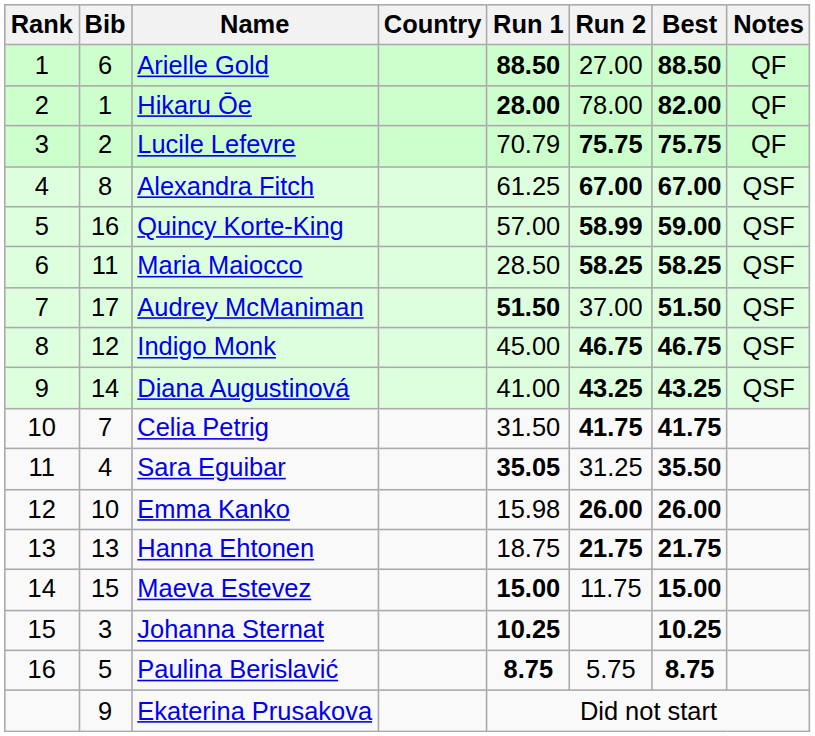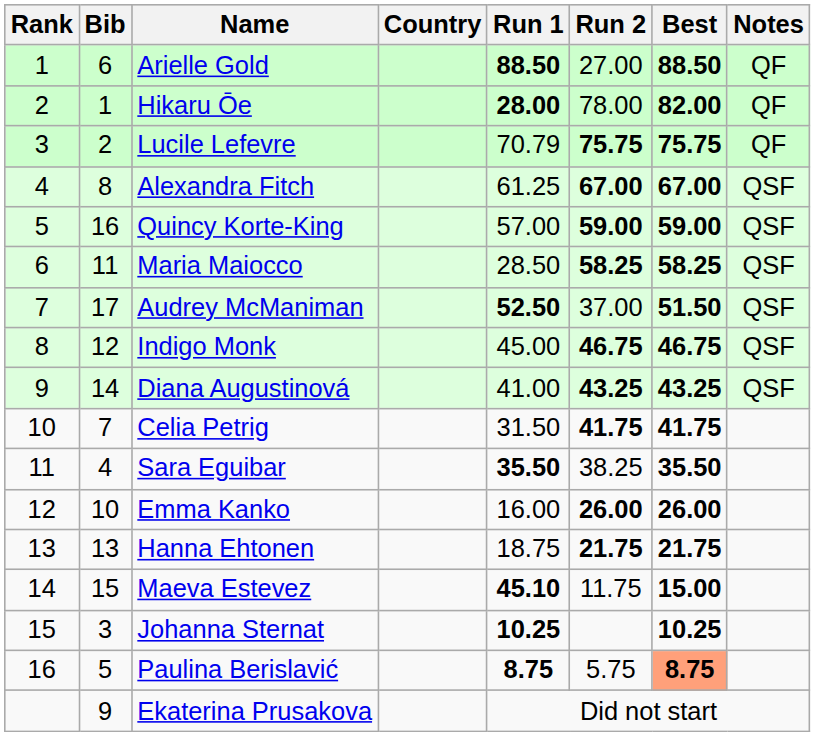Quincy Korte-King | Run 2: 58.99 -> 59.00
Audrey McManiman | Run 1: 51.50 -> 52.50
Sara Eguibar | Run 1: 35.05 -> 35.50
Sara Eguibar | Run 2: 31.25 -> 38.25
Emma Kanko | Run 1: 15.98 -> 16.00
Maeva Estevez | Run 1: 15.00 -> 45.10
Paulina Berislavić | Best: no background -> lightsalmon background
